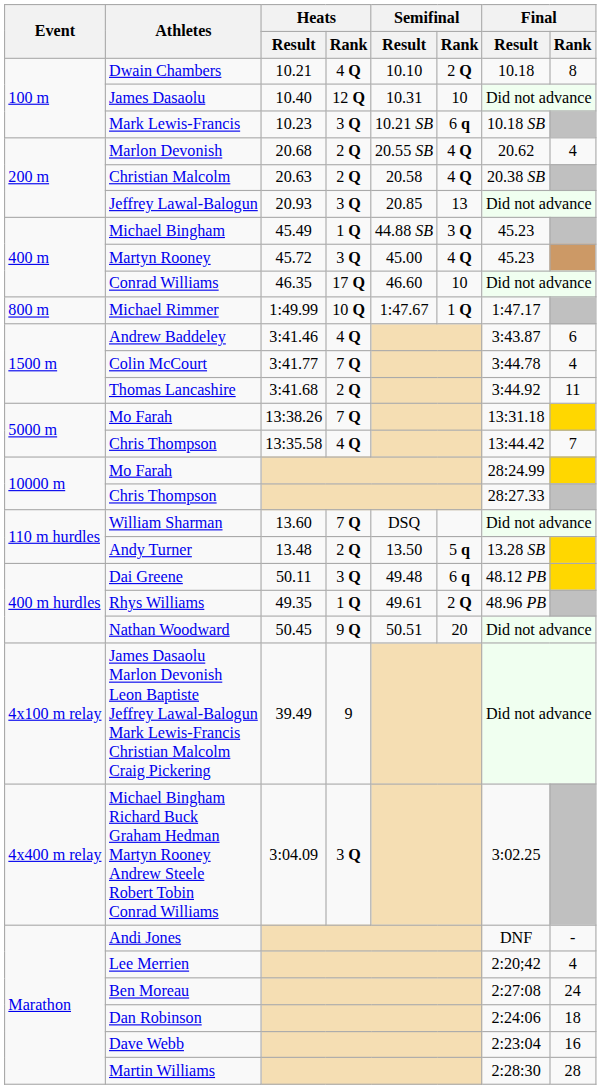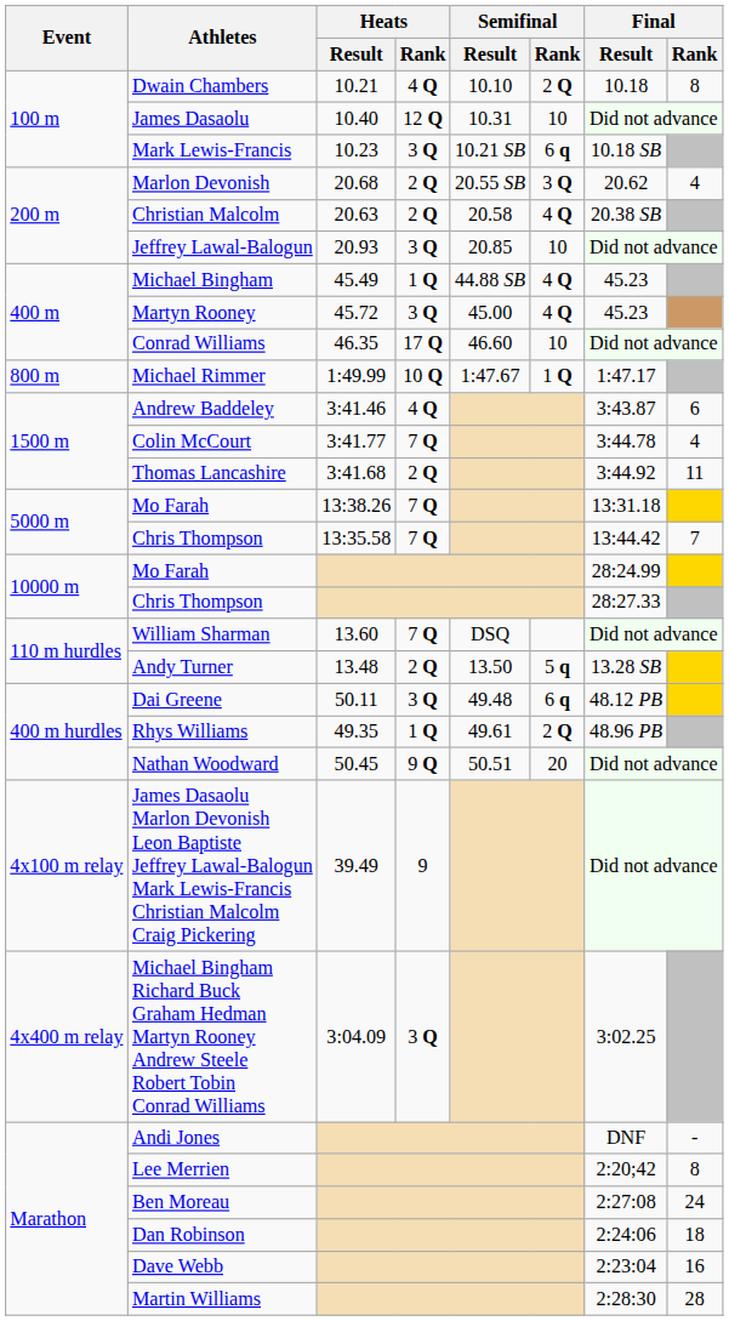Marlon Devonish | Semifinal / Rank: 4 Q -> 3 Q
Jeffrey Lawal-Balogun | Semifinal / Rank: 13 -> 10
Michael Bingham | Semifinal / Rank: 3 Q -> 4 Q
Chris Thompson / 13:35.58 | Heats / Rank: 4 Q -> 7 Q
Lee Merrien | Final / Rank: 4 -> 8
